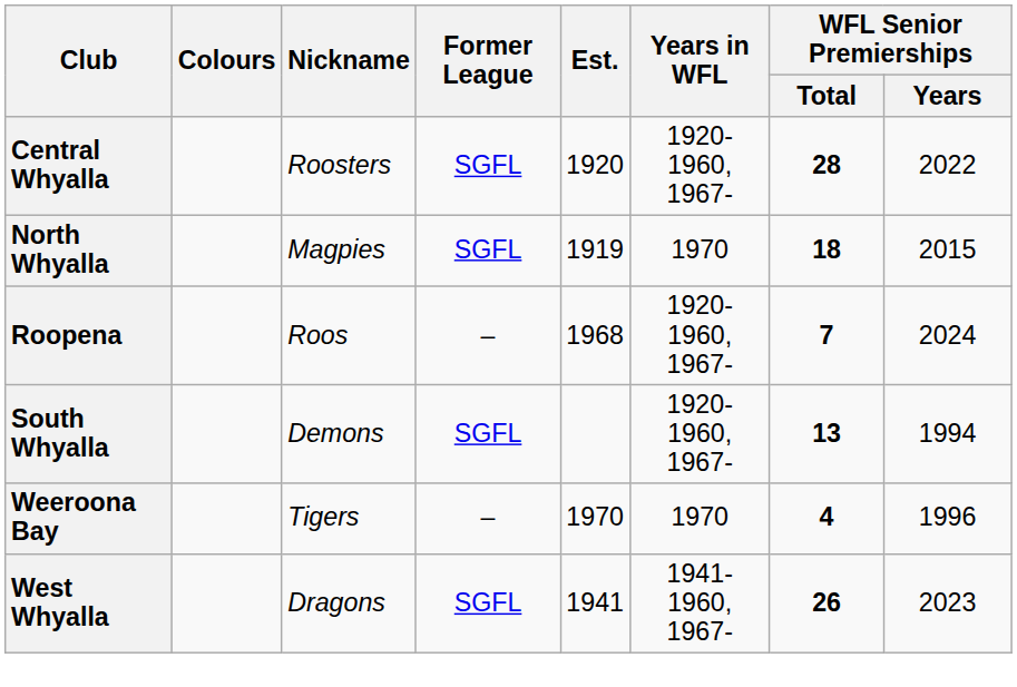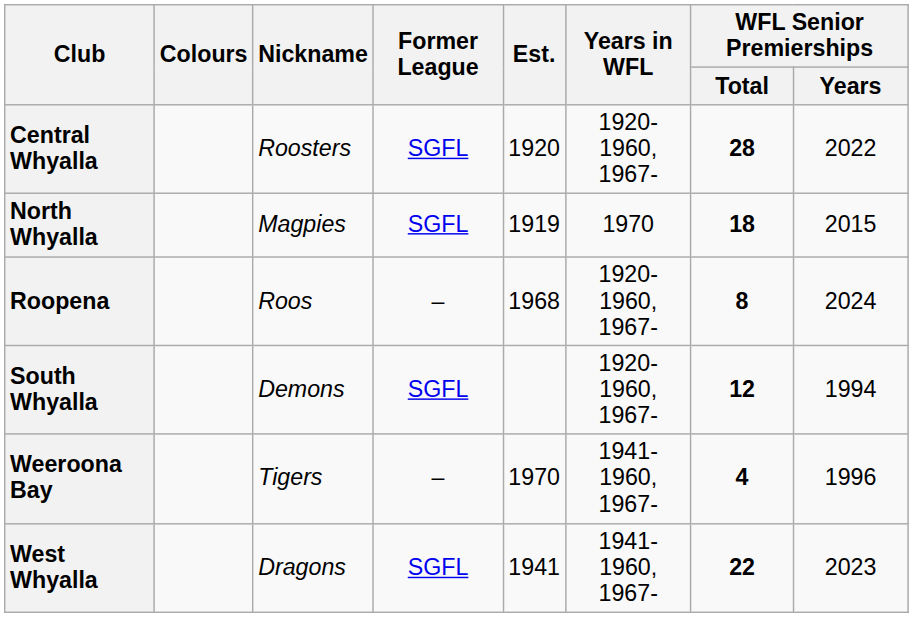Roopena | WFL Senior Premierships / Total: 7 -> 8
South Whyalla | WFL Senior Premierships / Total: 13 -> 12
Weeroona Bay | Years in WFL: 1970 -> 1941-1960, 1967-
West Whyalla | WFL Senior Premierships / Total: 26 -> 22
